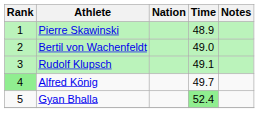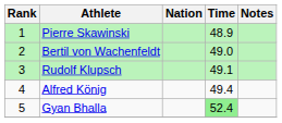Alfred König | Rank: lightgreen background -> no background
Alfred König | Time: 49.7 -> 49.4
